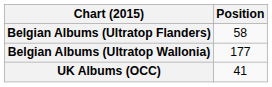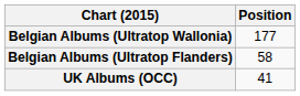rows swapped: Belgian Albums (Ultratop Flanders) <-> Belgian Albums (Ultratop Wallonia)
